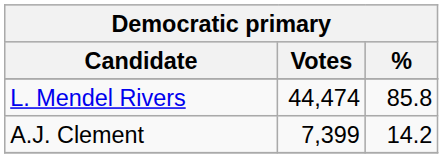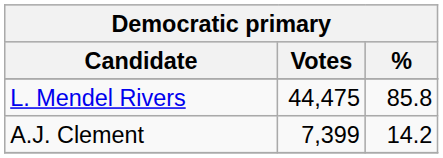L. Mendel Rivers | Votes: 44,474 -> 44,475
